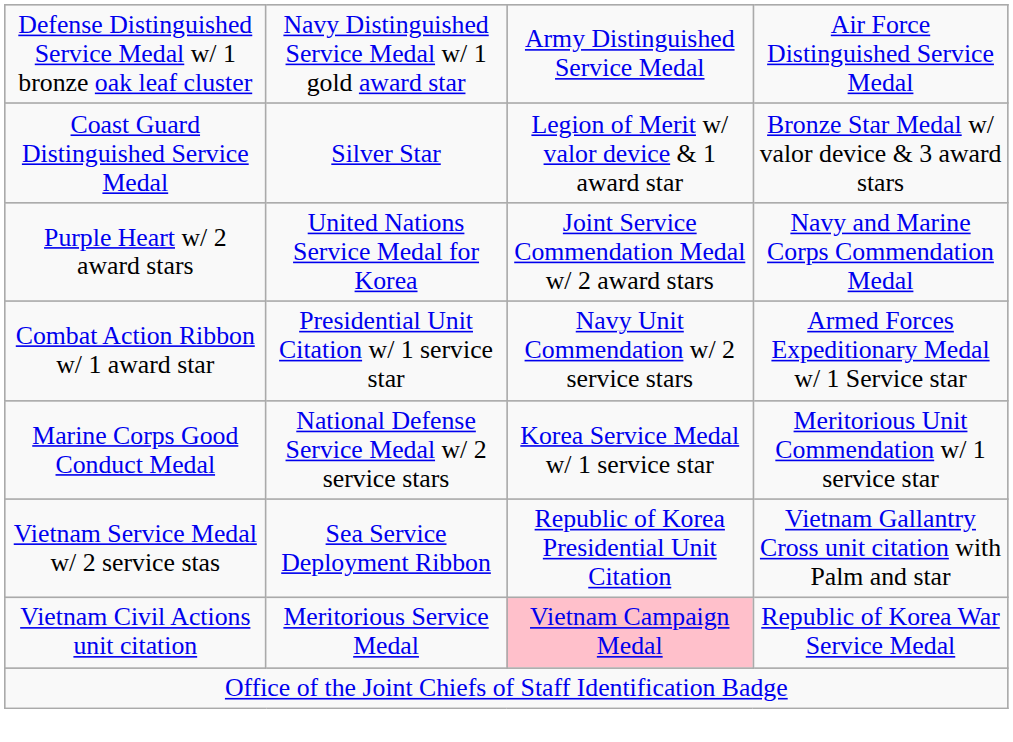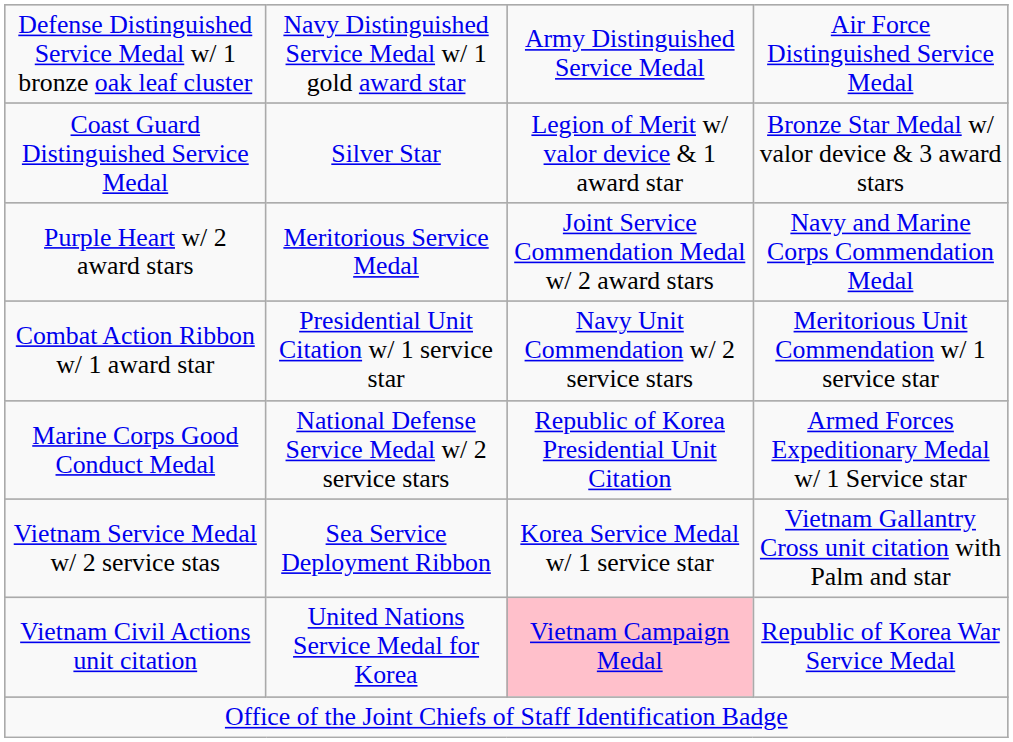Purple Heart w/ 2 award stars | column 2: United Nations Service Medal for Korea -> Meritorious Service Medal
Combat Action Ribbon w/ 1 award star | column 4: Armed Forces Expeditionary Medal w/ 1 Service star -> Meritorious Unit Commendation w/ 1 service star
Marine Corps Good Conduct Medal | column 3: Korea Service Medal w/ 1 service star -> Republic of Korea Presidential Unit Citation
Marine Corps Good Conduct Medal | column 4: Meritorious Unit Commendation w/ 1 service star -> Armed Forces Expeditionary Medal w/ 1 Service star
Vietnam Service Medal w/ 2 service stas | column 3: Republic of Korea Presidential Unit Citation -> Korea Service Medal w/ 1 service star
Vietnam Civil Actions unit citation | column 2: Meritorious Service Medal -> United Nations Service Medal for Korea
